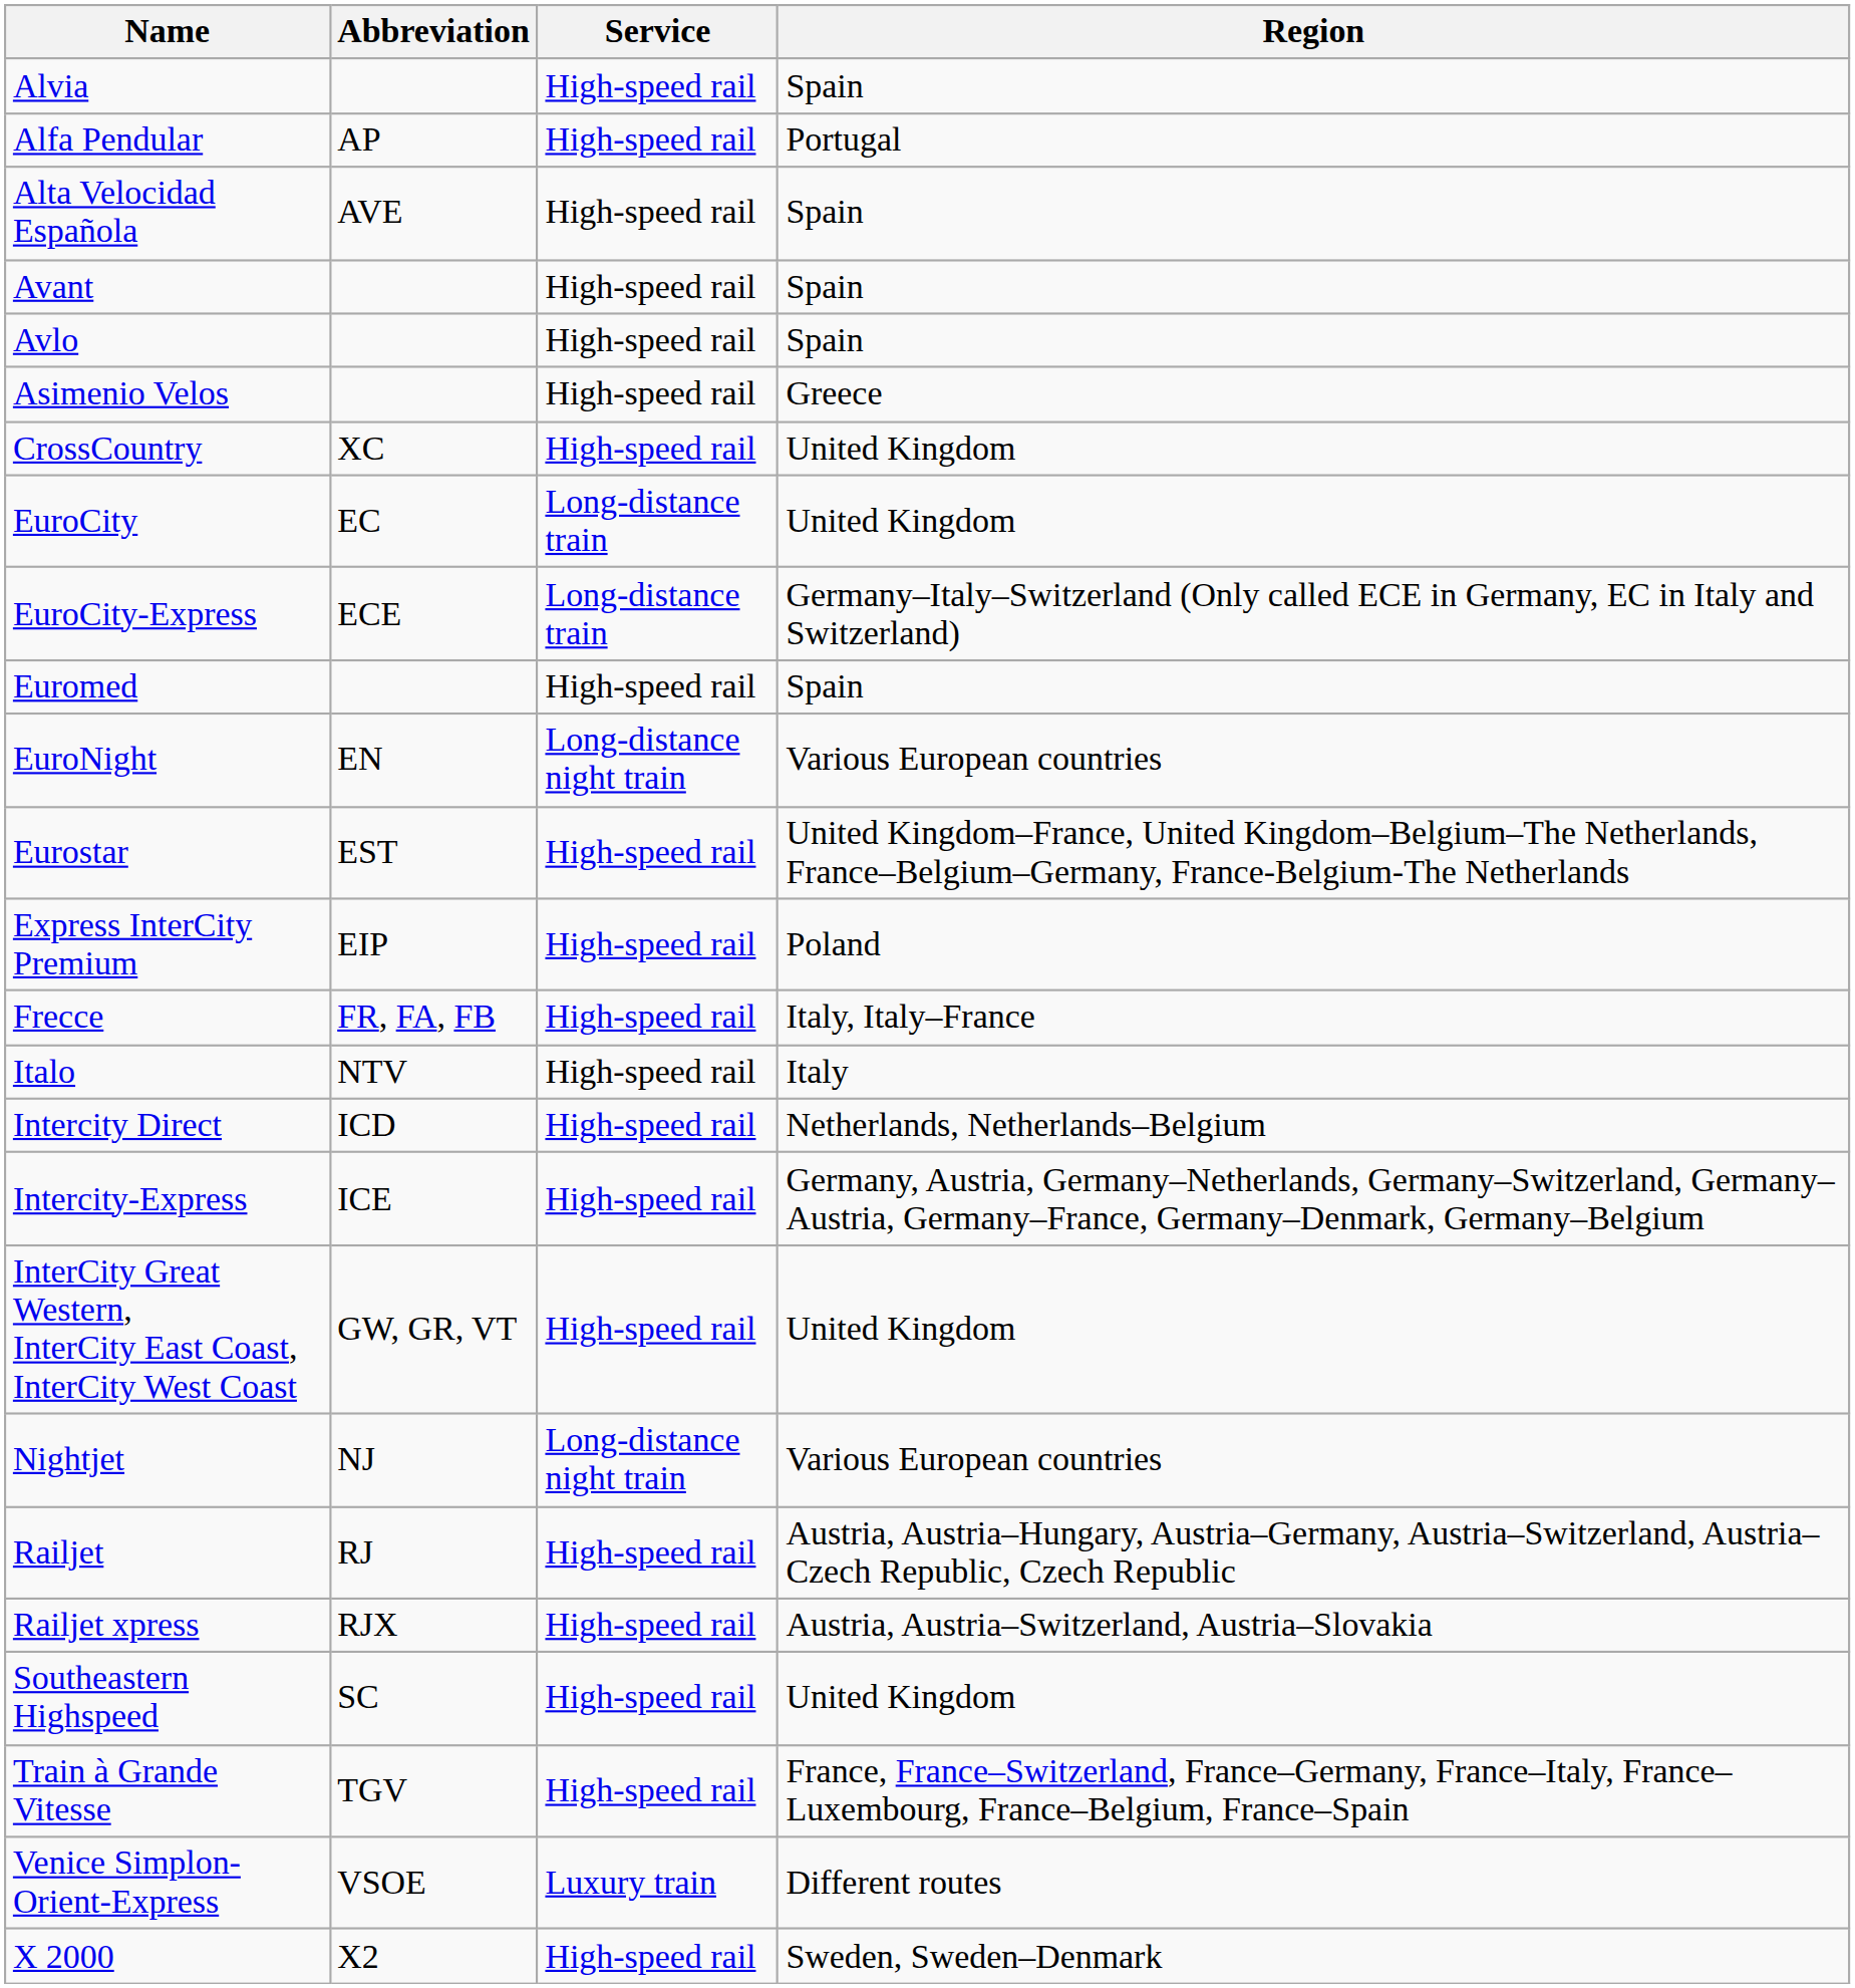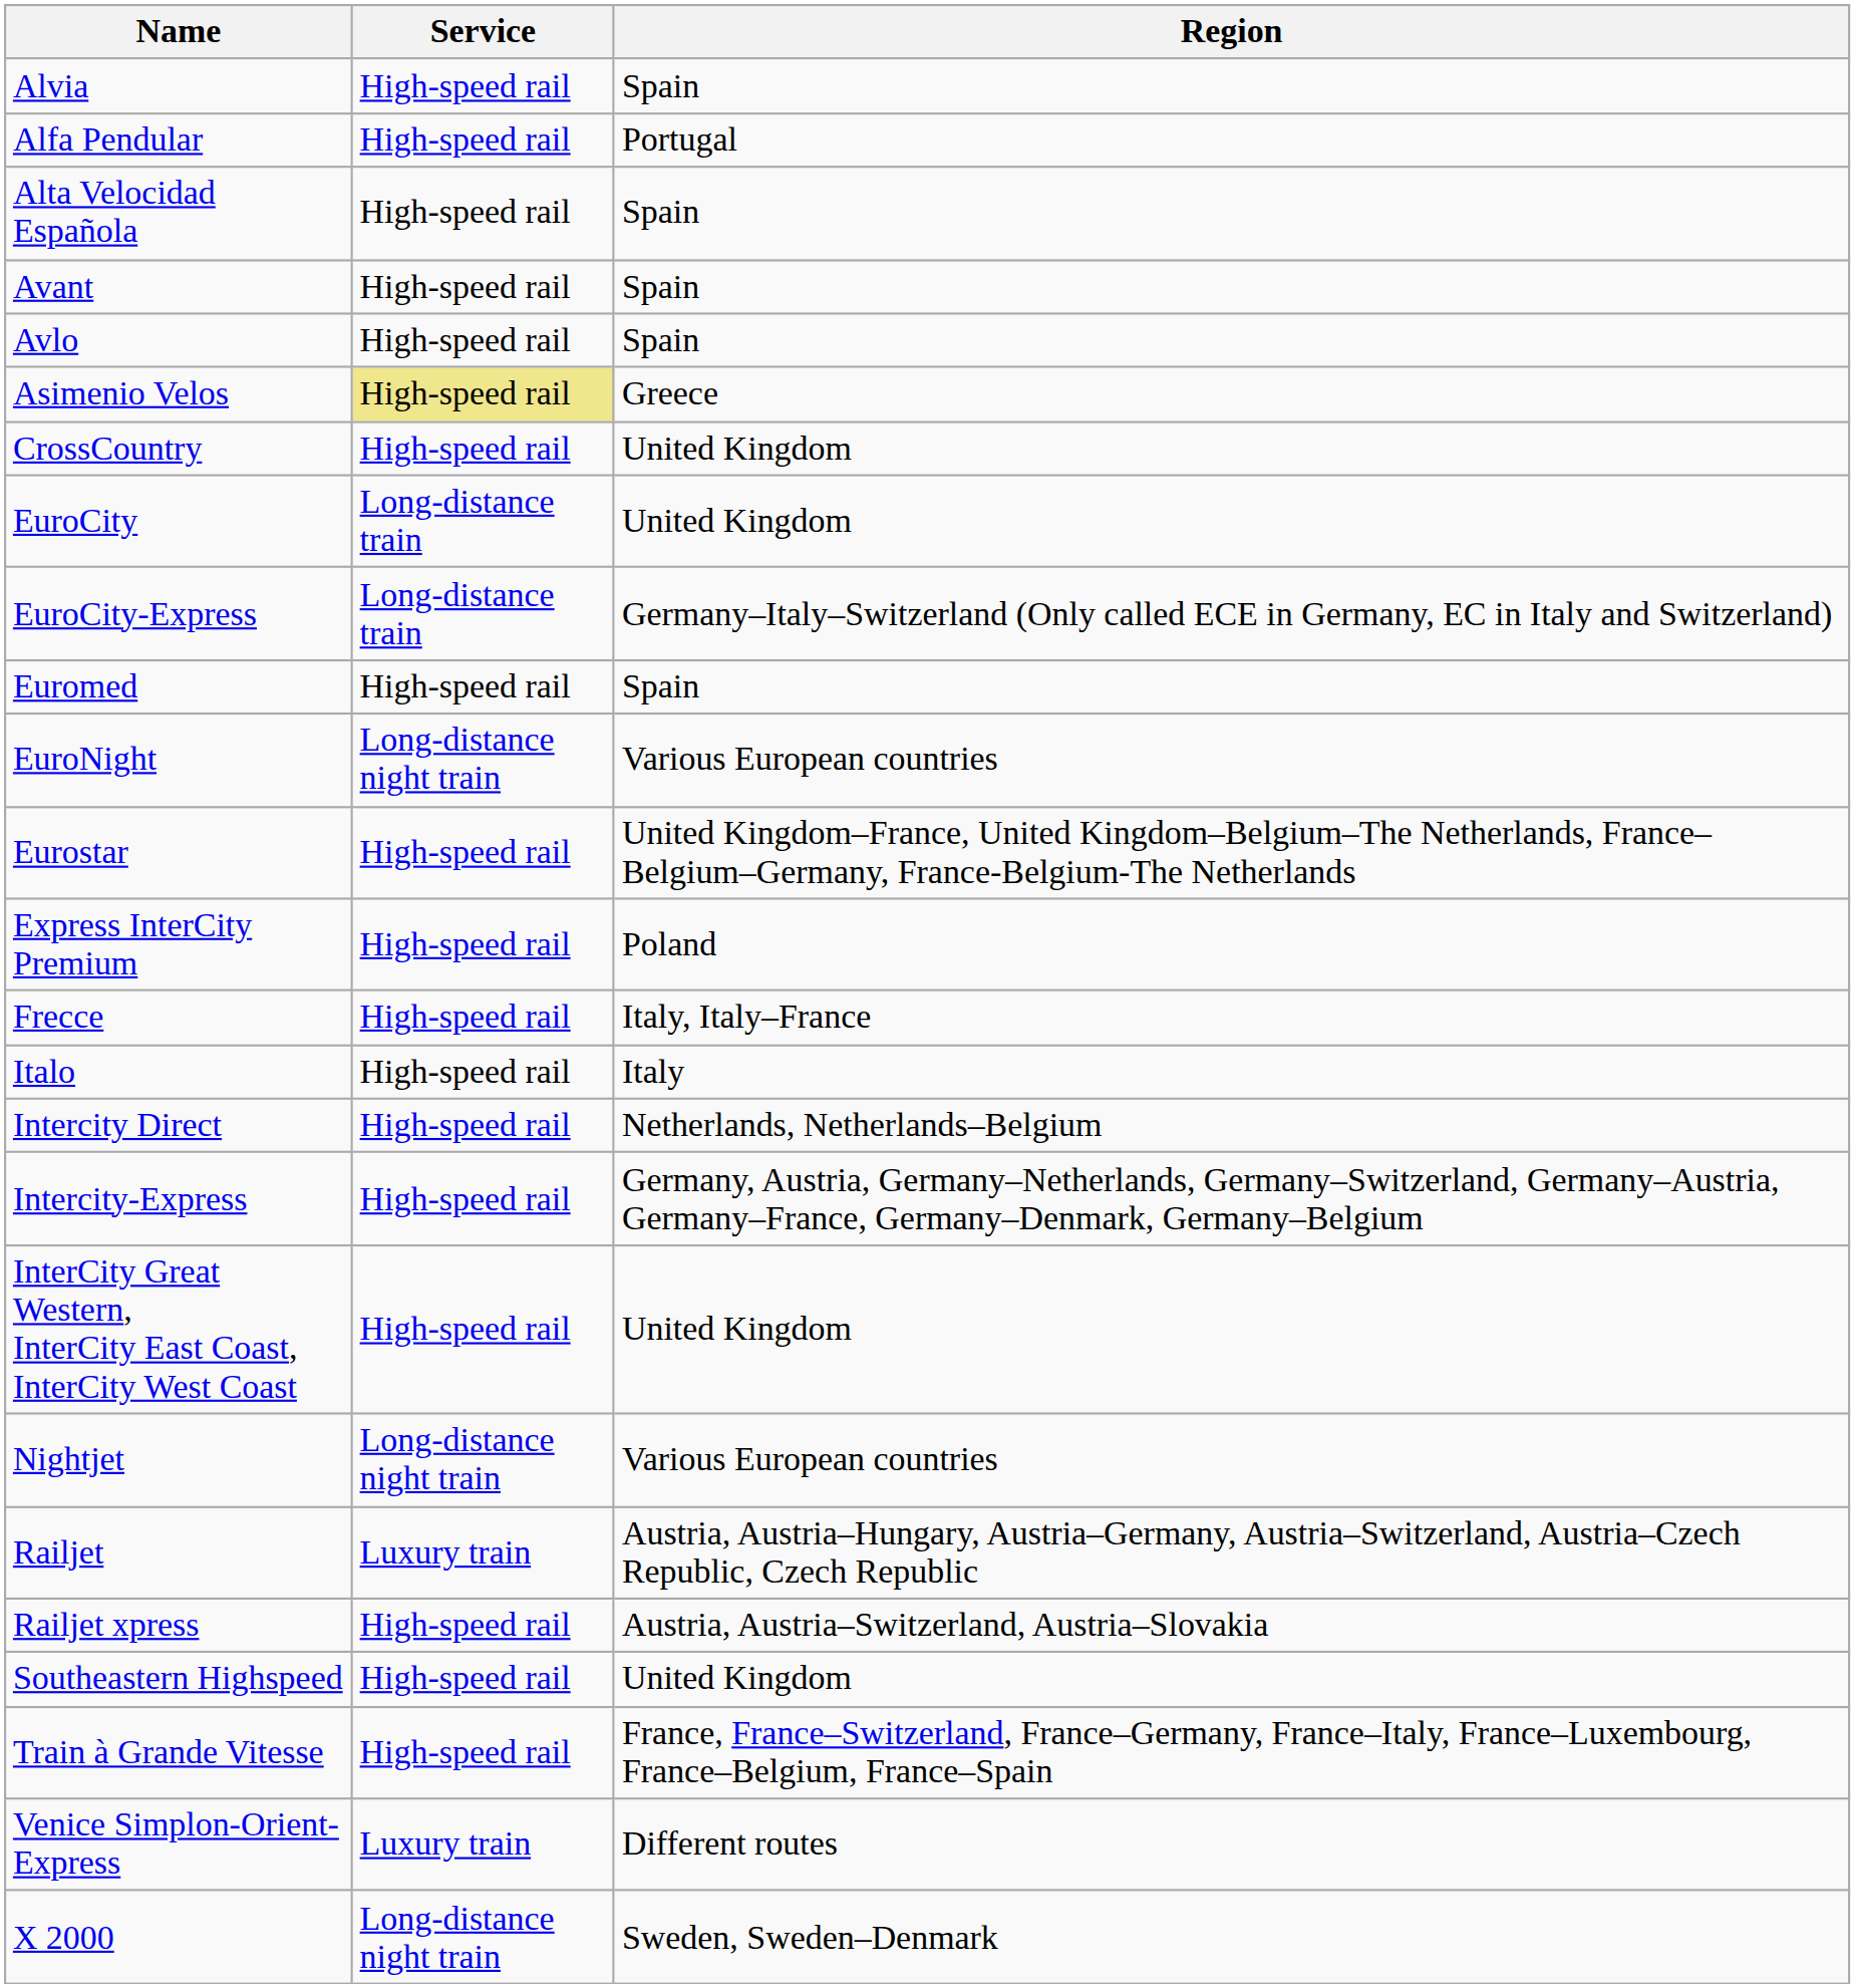- column: Abbreviation | AP | AVE | XC | EC | ECE | EN | EST | EIP | FR, FA, FB | NTV | ICD | ICE | GW, GR, VT | NJ | RJ | RJX | SC | TGV | VSOE | X2
Asimenio Velos | Service: no background -> khaki background
Railjet | Service: High-speed rail -> Luxury train
X 2000 | Service: High-speed rail -> Long-distance night train
